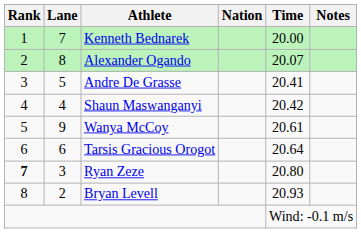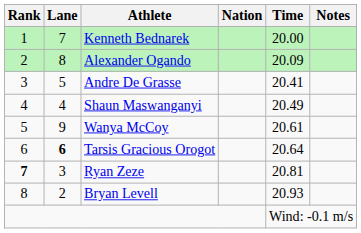Alexander Ogando | Time: 20.07 -> 20.09
Shaun Maswanganyi | Time: 20.42 -> 20.49
Tarsis Gracious Orogot | Lane: normal -> bold
Ryan Zeze | Time: 20.80 -> 20.81
